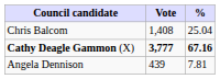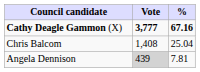rows swapped: Cathy Deagle Gammon (X) <-> Chris Balcom
Angela Dennison | Vote: no background -> lightgrey background
